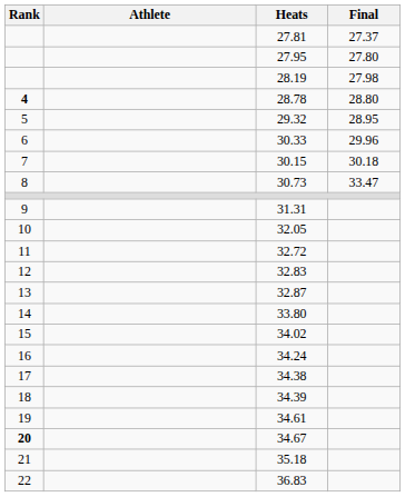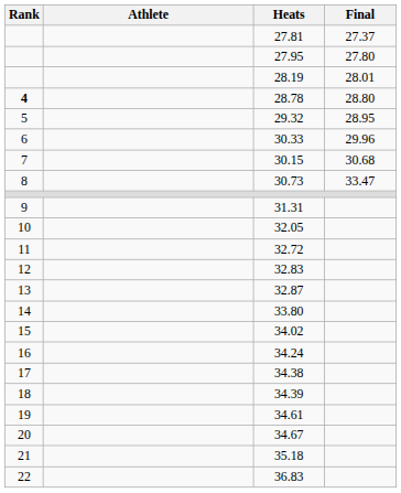28.19 | Final: 27.98 -> 28.01
30.15 | Final: 30.18 -> 30.68
34.67 | Rank: bold -> normal
